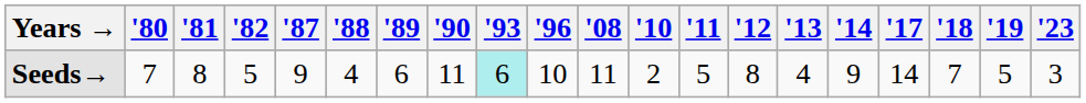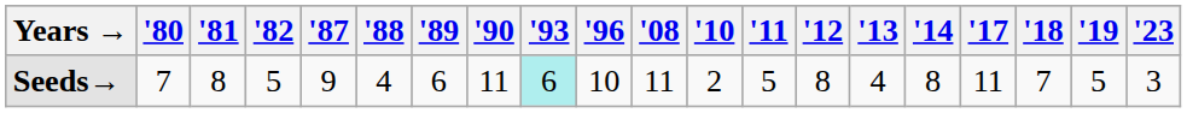Seeds→ | '14: 9 -> 8
Seeds→ | '17: 14 -> 11
